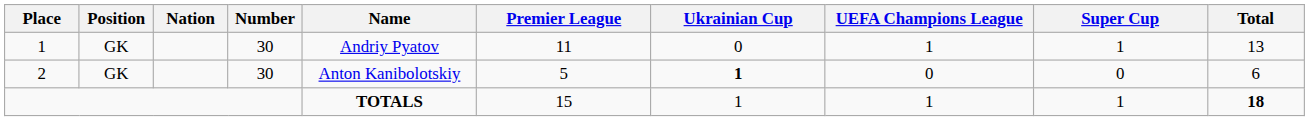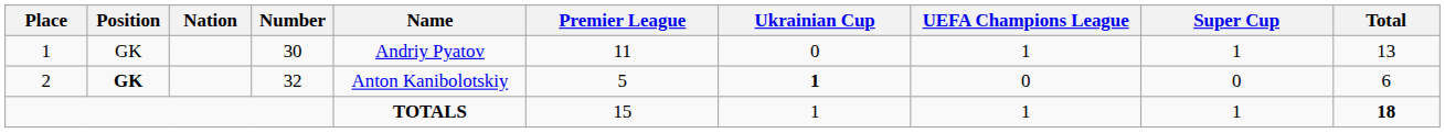2 | Position: normal -> bold
2 | Number: 30 -> 32
